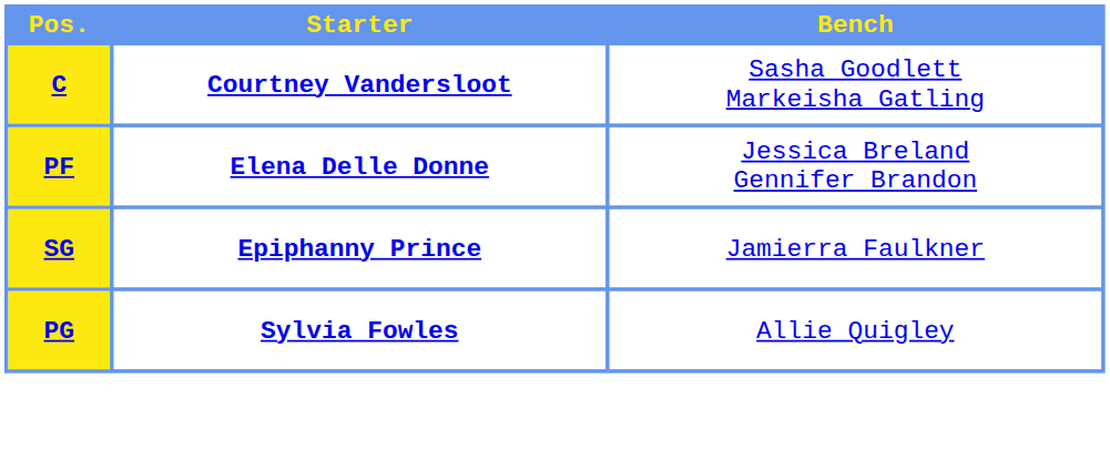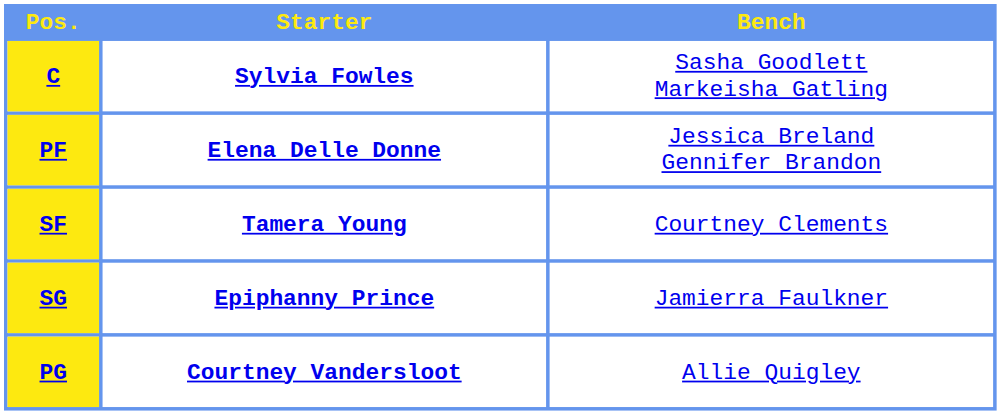C | Starter: Courtney Vandersloot -> Sylvia Fowles
+ row: SF | Tamera Young | Courtney Clements
PG | Starter: Sylvia Fowles -> Courtney Vandersloot
